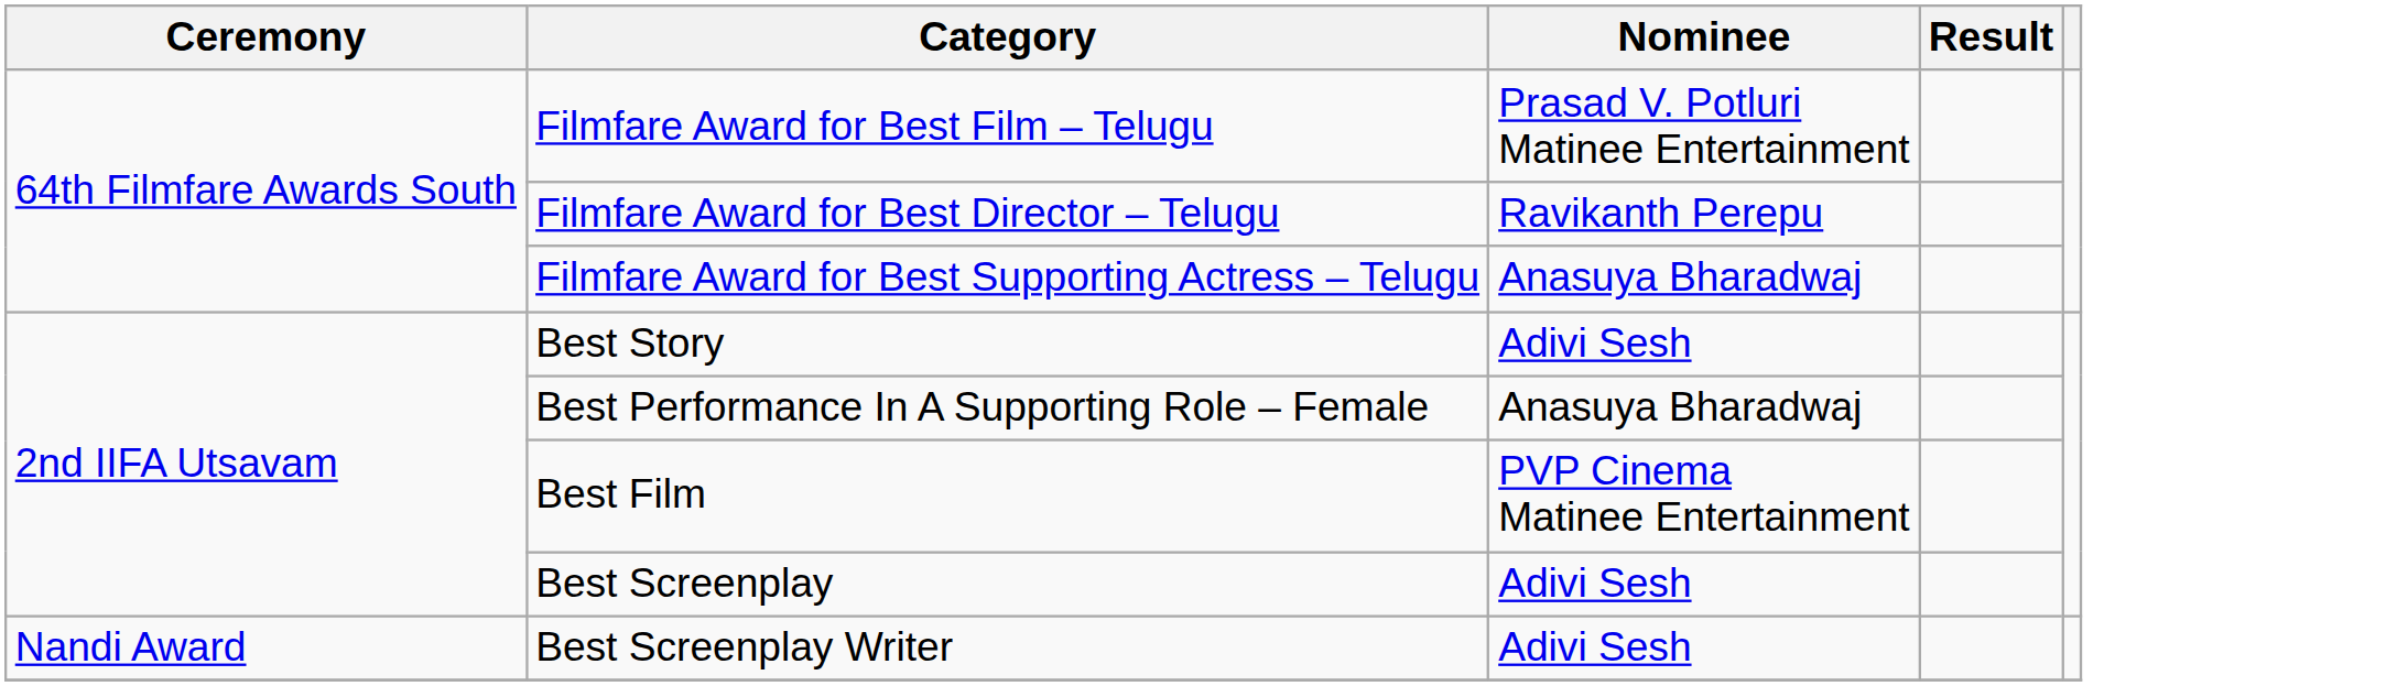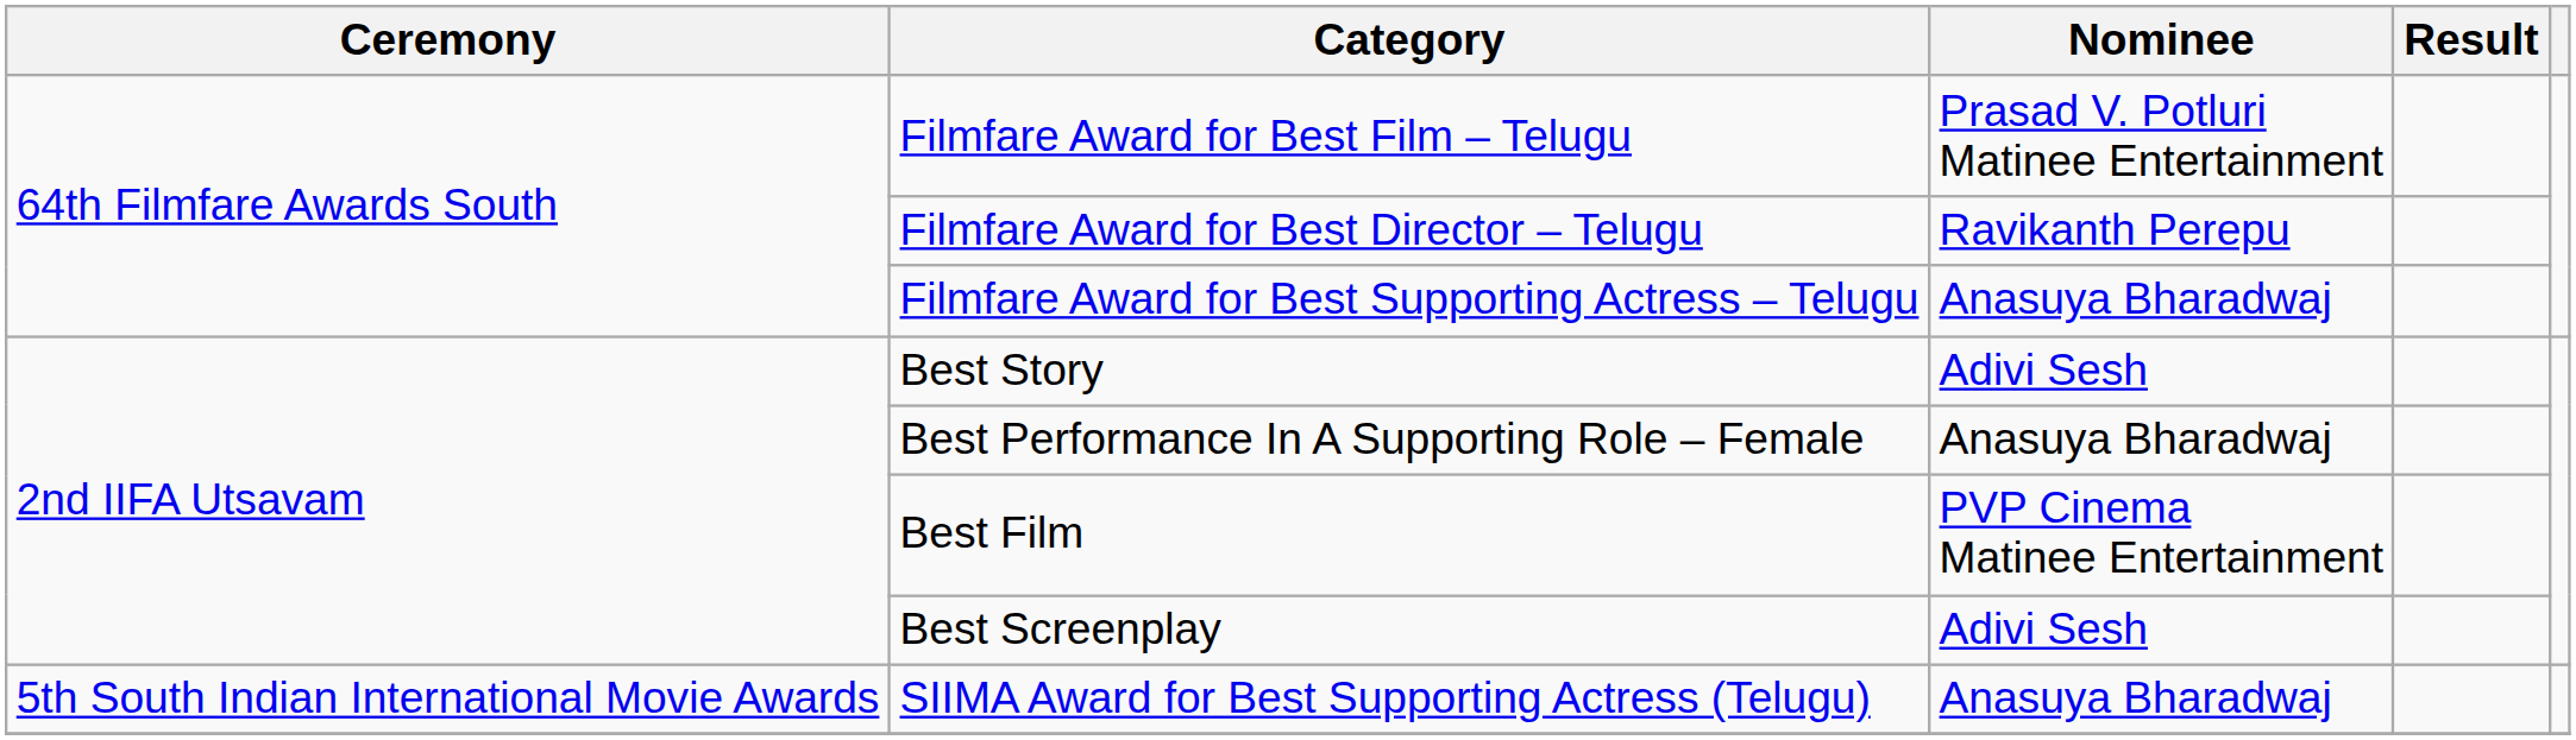- row: Nandi Award | Best Screenplay Writer | Adivi Sesh
+ row: 5th South Indian International Movie Awards | SIIMA Award for Best Supporting Actress (Telugu) | Anasuya Bharadwaj
